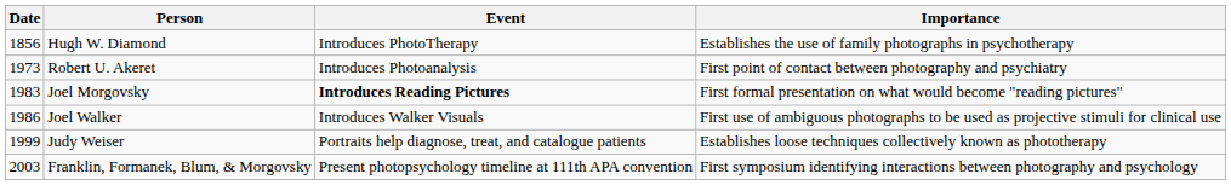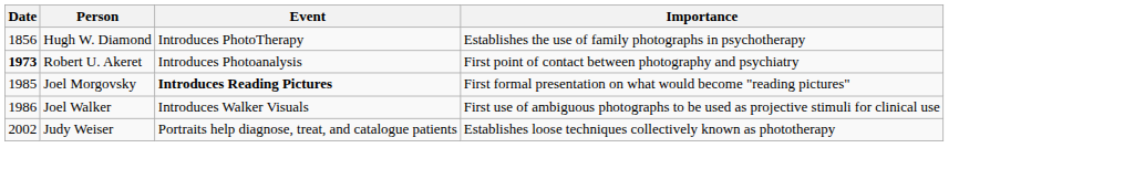Robert U. Akeret | Date: normal -> bold
Joel Morgovsky | Date: 1983 -> 1985
Judy Weiser | Date: 1999 -> 2002
- row: 2003 | Franklin, Formanek, Blum, & Morgovsky | Present photopsychology timeline at 111th APA convention | First symposium identifying interactions between photography and psychology
